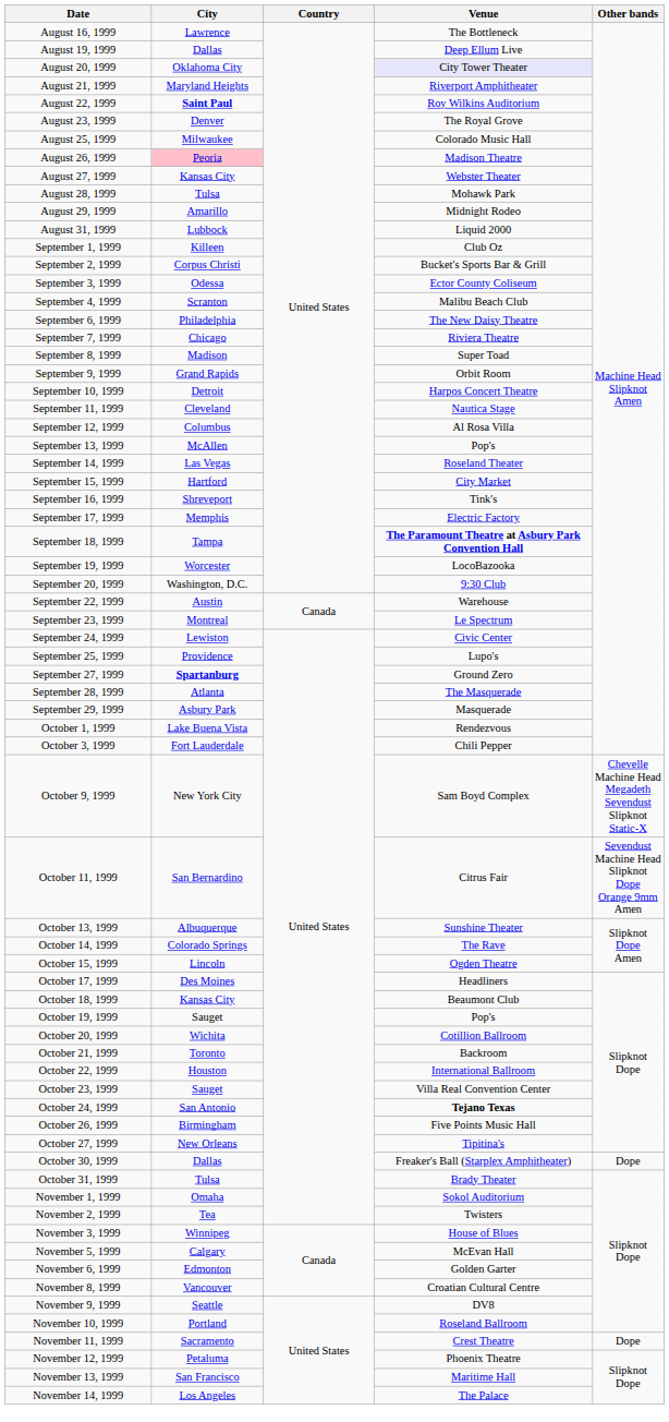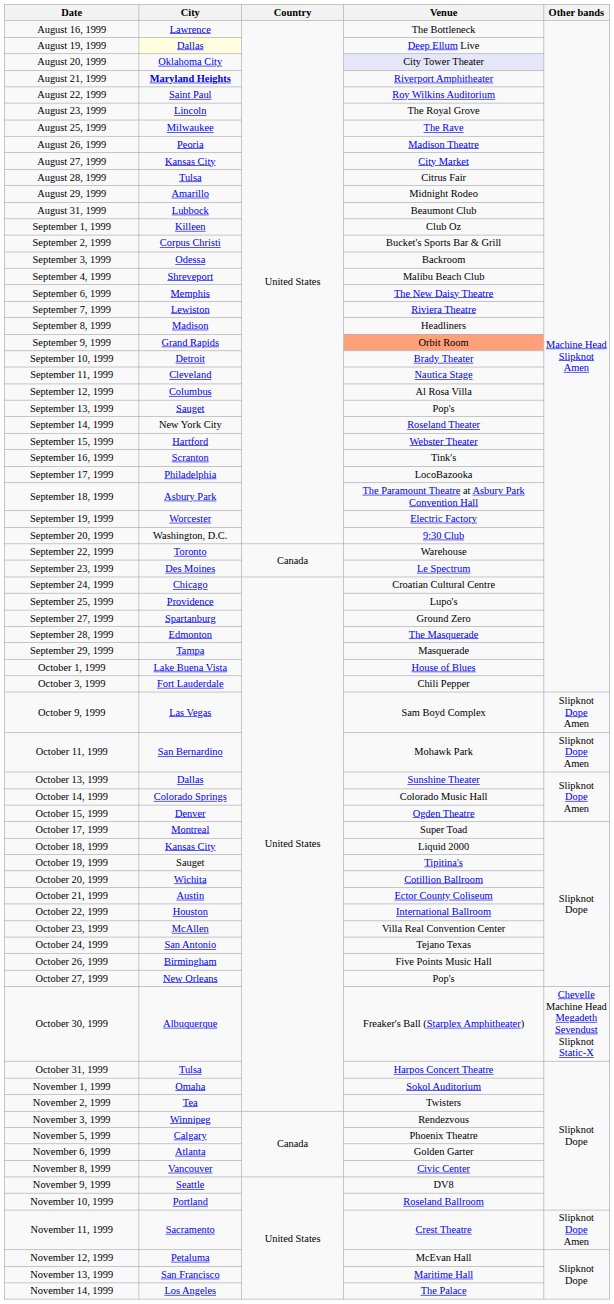August 19, 1999 | City: no background -> lightyellow background
August 21, 1999 | City: normal -> bold
August 22, 1999 | City: bold -> normal
August 23, 1999 | City: Denver -> Lincoln
August 25, 1999 | Venue: Colorado Music Hall -> The Rave
August 26, 1999 | City: pink background -> no background
August 27, 1999 | Venue: Webster Theater -> City Market
August 28, 1999 | Venue: Mohawk Park -> Citrus Fair
August 31, 1999 | Venue: Liquid 2000 -> Beaumont Club
September 3, 1999 | Venue: Ector County Coliseum -> Backroom
September 4, 1999 | City: Scranton -> Shreveport
September 6, 1999 | City: Philadelphia -> Memphis
September 7, 1999 | City: Chicago -> Lewiston
September 8, 1999 | Venue: Super Toad -> Headliners
September 9, 1999 | Venue: no background -> lightsalmon background
September 10, 1999 | Venue: Harpos Concert Theatre -> Brady Theater
September 13, 1999 | City: McAllen -> Sauget
September 14, 1999 | City: Las Vegas -> New York City
September 15, 1999 | Venue: City Market -> Webster Theater
September 16, 1999 | City: Shreveport -> Scranton
September 17, 1999 | City: Memphis -> Philadelphia
September 17, 1999 | Venue: Electric Factory -> LocoBazooka
September 18, 1999 | City: Tampa -> Asbury Park
September 18, 1999 | Venue: bold -> normal
September 19, 1999 | Venue: LocoBazooka -> Electric Factory
September 22, 1999 | City: Austin -> Toronto
September 23, 1999 | City: Montreal -> Des Moines
September 24, 1999 | City: Lewiston -> Chicago
September 24, 1999 | Venue: Civic Center -> Croatian Cultural Centre
September 27, 1999 | City: bold -> normal
September 28, 1999 | City: Atlanta -> Edmonton
September 29, 1999 | City: Asbury Park -> Tampa
October 1, 1999 | Venue: Rendezvous -> House of Blues
October 9, 1999 | City: New York City -> Las Vegas
October 9, 1999 | Other bands: Chevelle Machine Head Megadeth Sevendust Slipknot Static-X -> Slipknot Dope Amen
October 11, 1999 | Venue: Citrus Fair -> Mohawk Park
October 11, 1999 | Other bands: Sevendust Machine Head Slipknot Dope Orange 9mm Amen -> Slipknot Dope Amen
October 13, 1999 | City: Albuquerque -> Dallas
October 14, 1999 | Venue: The Rave -> Colorado Music Hall
October 15, 1999 | City: Lincoln -> Denver
October 17, 1999 | City: Des Moines -> Montreal
October 17, 1999 | Venue: Headliners -> Super Toad
October 18, 1999 | Venue: Beaumont Club -> Liquid 2000
October 19, 1999 | Venue: Pop's -> Tipitina's
October 21, 1999 | City: Toronto -> Austin
October 21, 1999 | Venue: Backroom -> Ector County Coliseum
October 23, 1999 | City: Sauget -> McAllen
October 24, 1999 | Venue: bold -> normal
October 27, 1999 | Venue: Tipitina's -> Pop's
October 30, 1999 | City: Dallas -> Albuquerque
October 30, 1999 | Other bands: Dope -> Chevelle Machine Head Megadeth Sevendust Slipknot Static-X
October 31, 1999 | Venue: Brady Theater -> Harpos Concert Theatre
November 3, 1999 | Venue: House of Blues -> Rendezvous
November 5, 1999 | Venue: McEvan Hall -> Phoenix Theatre
November 6, 1999 | City: Edmonton -> Atlanta
November 8, 1999 | Venue: Croatian Cultural Centre -> Civic Center
November 11, 1999 | Other bands: Dope -> Slipknot Dope Amen
November 12, 1999 | Venue: Phoenix Theatre -> McEvan Hall
